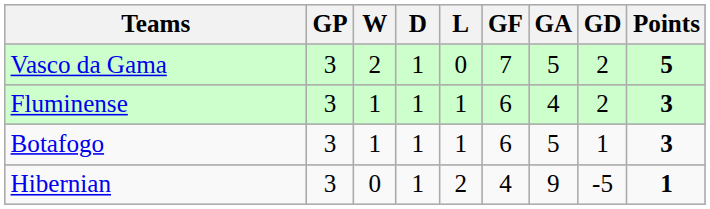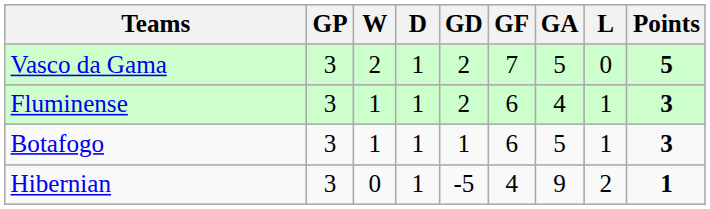columns swapped: L <-> GD
